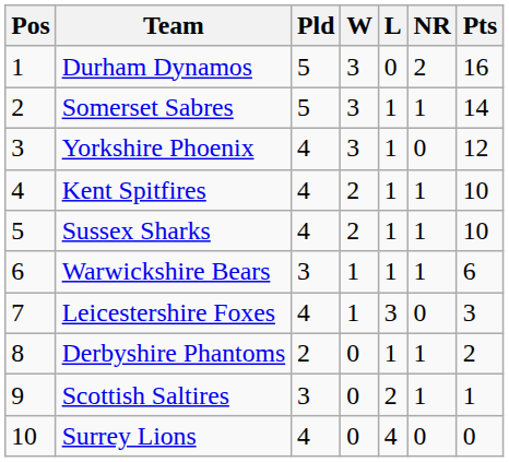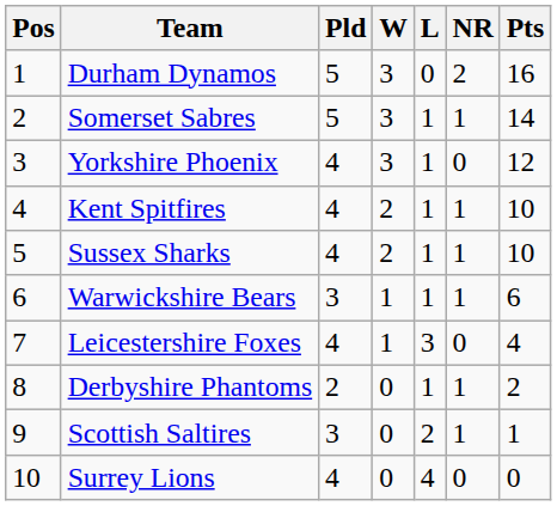Leicestershire Foxes | Pts: 3 -> 4
